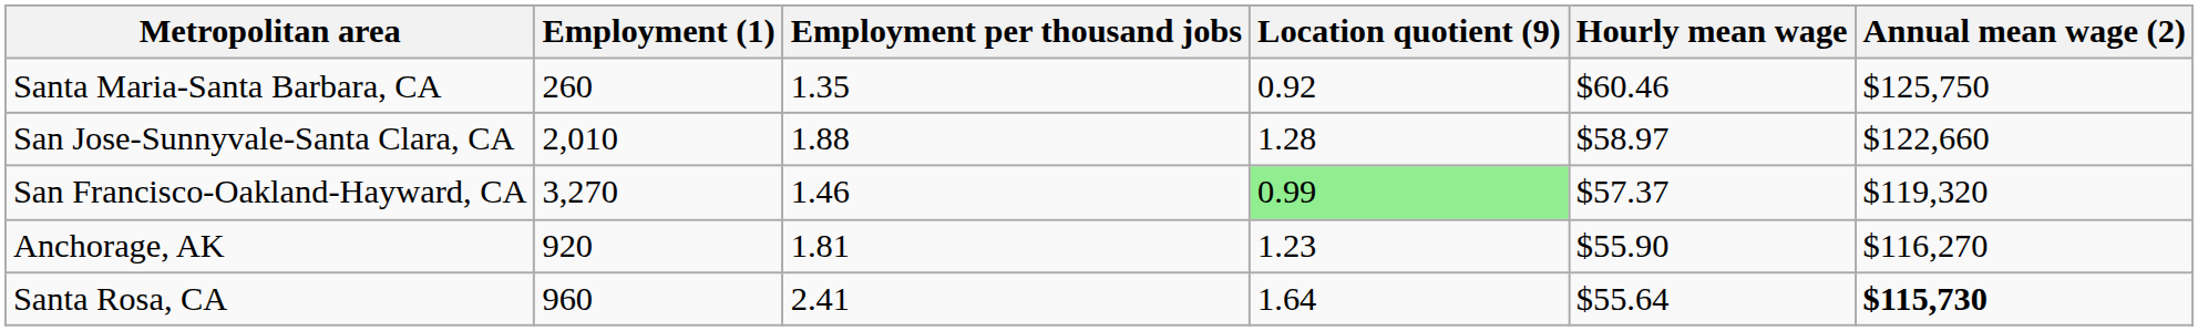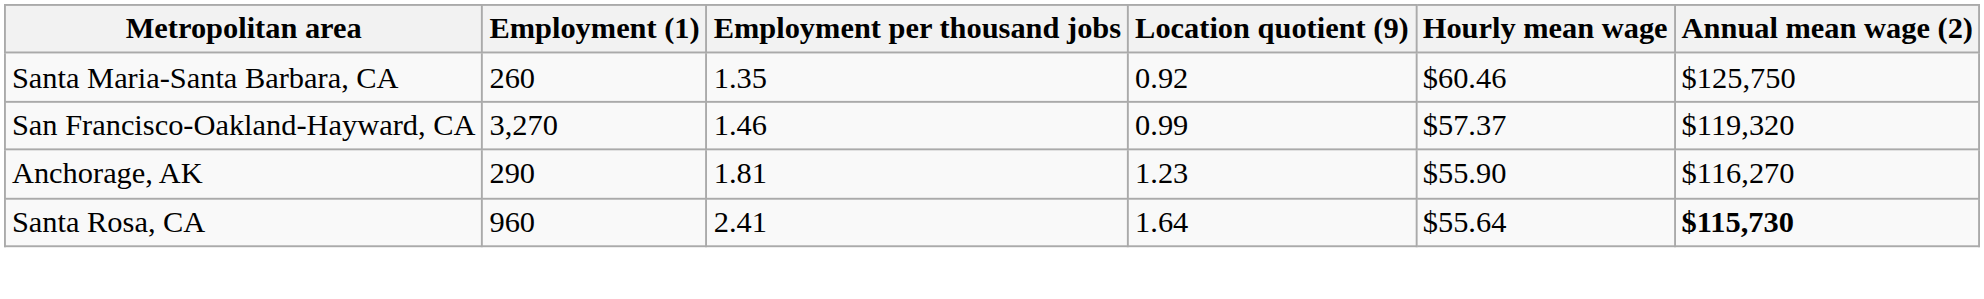- row: San Jose-Sunnyvale-Santa Clara, CA | 2,010 | 1.88 | 1.28 | $58.97 | $122,660
San Francisco-Oakland-Hayward, CA | Location quotient (9): lightgreen background -> no background
Anchorage, AK | Employment (1): 920 -> 290
